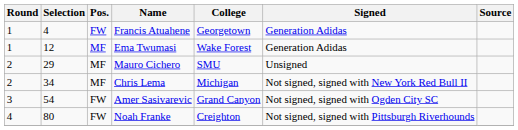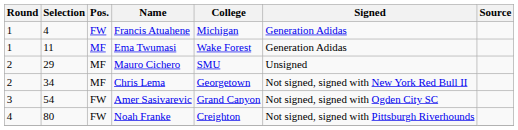Francis Atuahene | College: Georgetown -> Michigan
Ema Twumasi | Selection: 12 -> 11
Chris Lema | College: Michigan -> Georgetown
